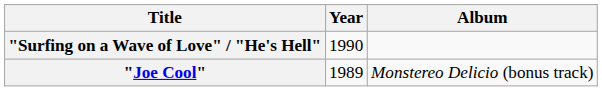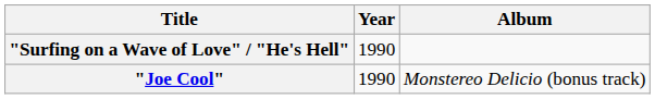"Joe Cool" | Year: 1989 -> 1990
